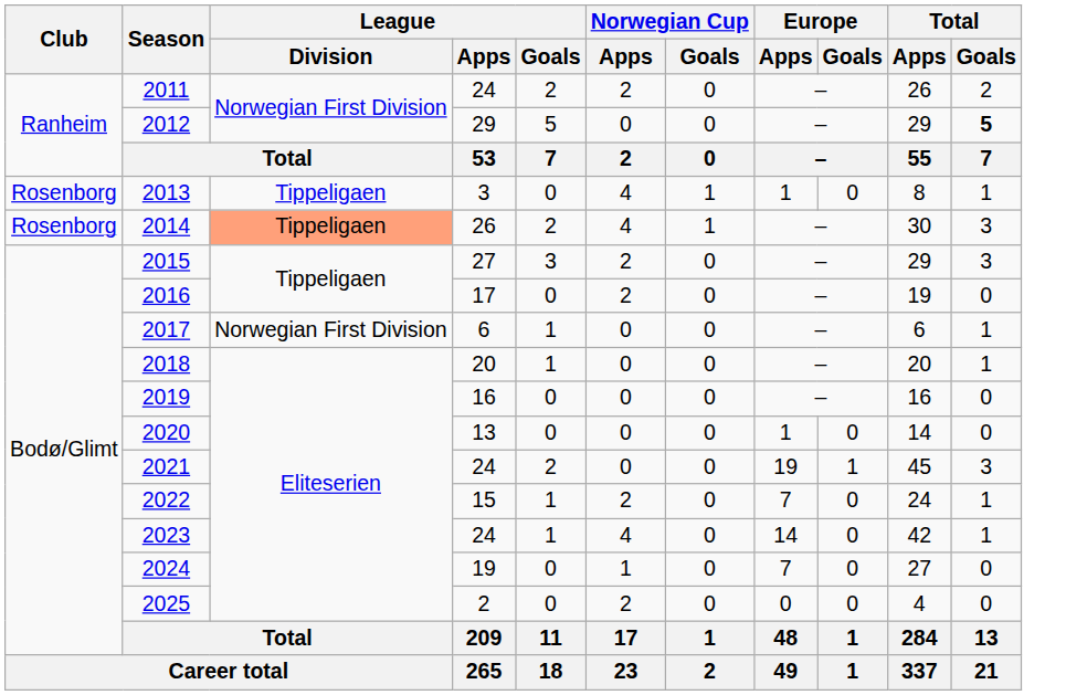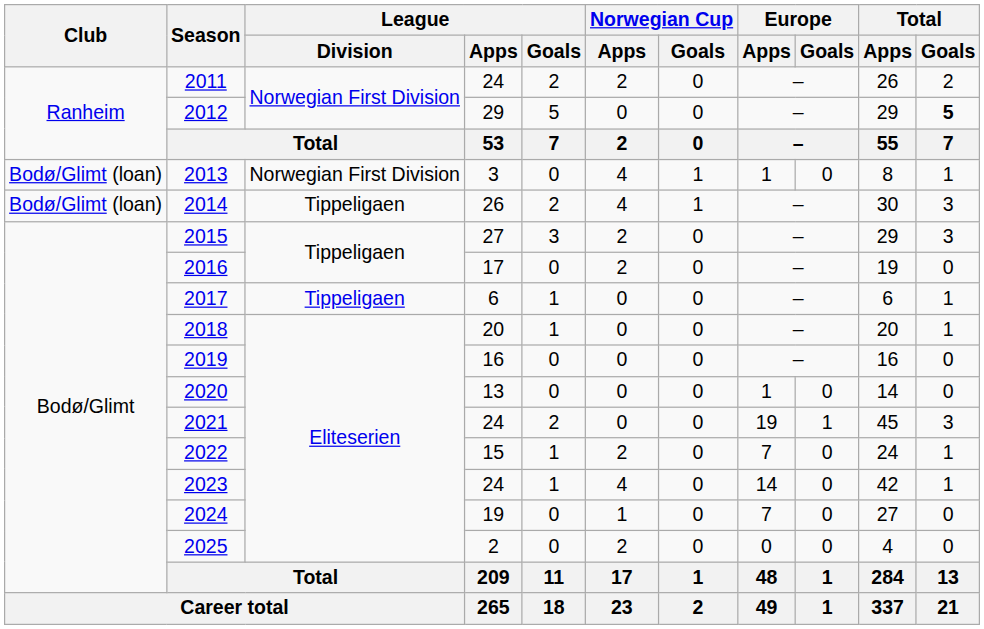2013 | Club: Rosenborg -> Bodø/Glimt (loan)
2013 | League / Division: Tippeligaen -> Norwegian First Division
2014 | Club: Rosenborg -> Bodø/Glimt (loan)
2014 | League / Division: lightsalmon background -> no background
2017 | League / Division: Norwegian First Division -> Tippeligaen
